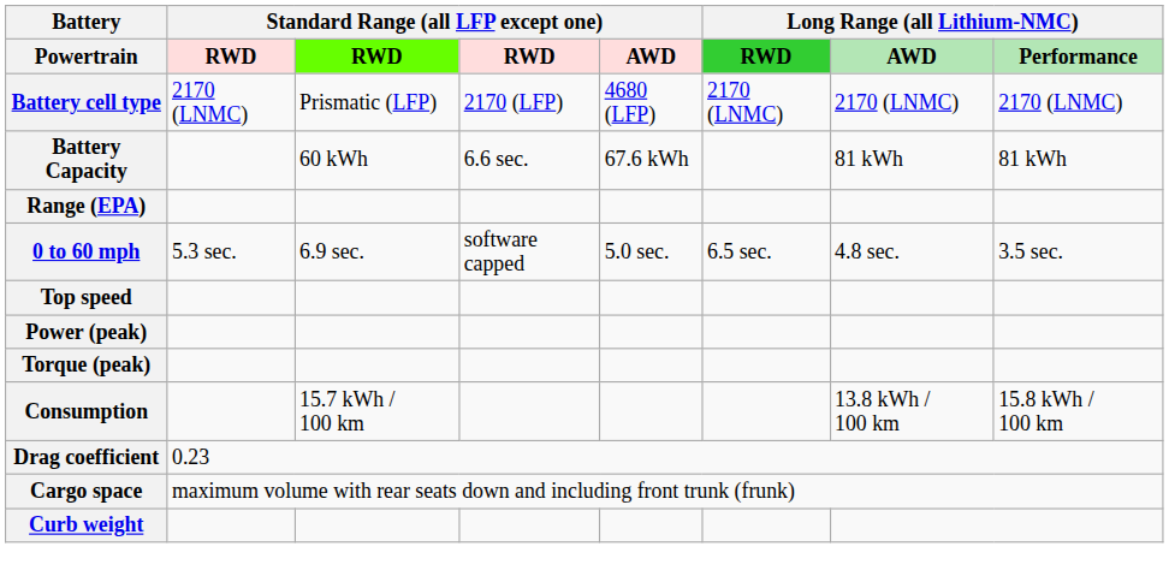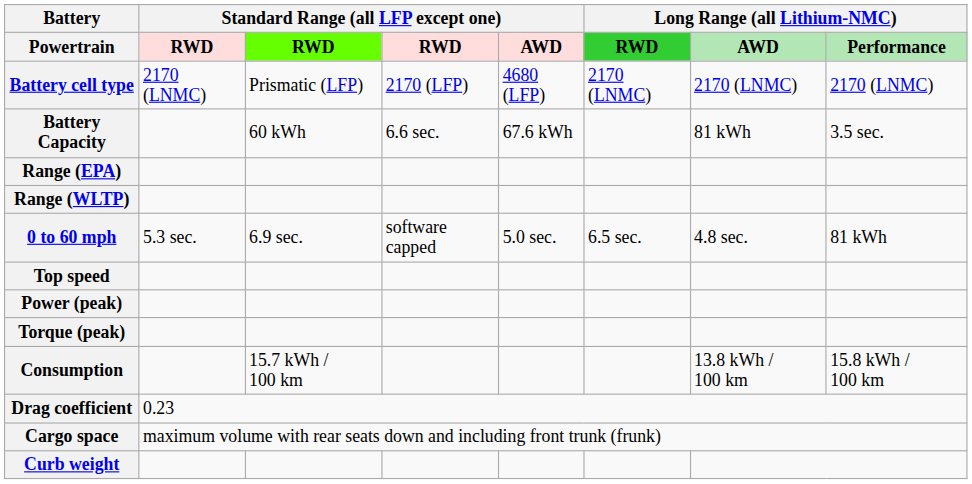Battery Capacity | Long Range (all Lithium-NMC) / Performance: 81 kWh -> 3.5 sec.
+ row: Range (WLTP)
0 to 60 mph | Long Range (all Lithium-NMC) / Performance: 3.5 sec. -> 81 kWh
